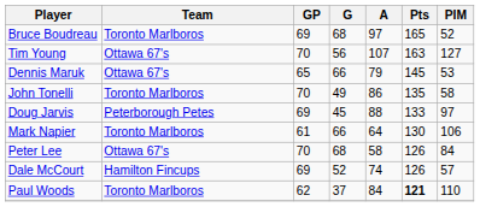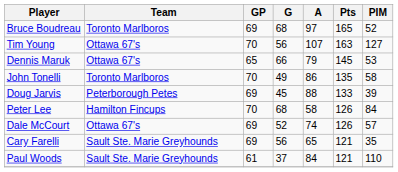Doug Jarvis | PIM: 97 -> 39
- row: Mark Napier | Toronto Marlboros | 61 | 66 | 64 | 130 | 106
Peter Lee | Team: Ottawa 67's -> Hamilton Fincups
Dale McCourt | Team: Hamilton Fincups -> Ottawa 67's
+ row: Cary Farelli | Sault Ste. Marie Greyhounds | 69 | 56 | 65 | 121 | 35
Paul Woods | Team: Toronto Marlboros -> Sault Ste. Marie Greyhounds
Paul Woods | GP: 62 -> 61
Paul Woods | Pts: bold -> normal
